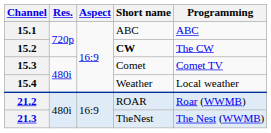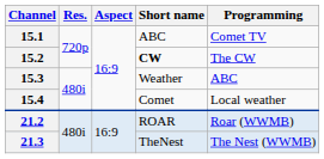15.1 | Programming: ABC -> Comet TV
15.3 | Short name: Comet -> Weather
15.3 | Programming: Comet TV -> ABC
15.4 | Short name: Weather -> Comet
